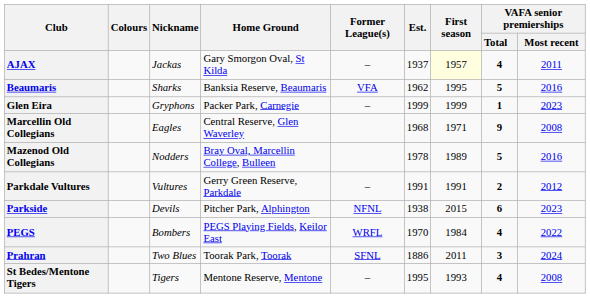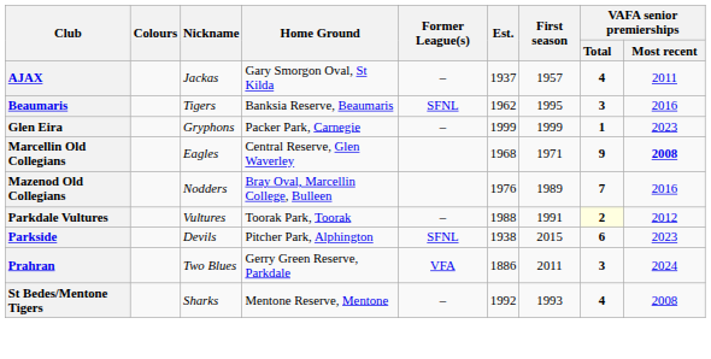AJAX | First season: lightyellow background -> no background
Beaumaris | Nickname: Sharks -> Tigers
Beaumaris | Former League(s): VFA -> SFNL
Beaumaris | VAFA senior premierships / Total: 5 -> 3
Marcellin Old Collegians | VAFA senior premierships / Most recent: normal -> bold
Mazenod Old Collegians | Est.: 1978 -> 1976
Mazenod Old Collegians | VAFA senior premierships / Total: 5 -> 7
Parkdale Vultures | Home Ground: Gerry Green Reserve, Parkdale -> Toorak Park, Toorak
Parkdale Vultures | Est.: 1991 -> 1988
Parkdale Vultures | VAFA senior premierships / Total: no background -> lightyellow background
Parkside | Former League(s): NFNL -> SFNL
- row: PEGS | Bombers | PEGS Playing Fields, Keilor East | WRFL | 1970 | 1984 | 4 | 2022
Prahran | Home Ground: Toorak Park, Toorak -> Gerry Green Reserve, Parkdale
Prahran | Former League(s): SFNL -> VFA
St Bedes/Mentone Tigers | Nickname: Tigers -> Sharks
St Bedes/Mentone Tigers | Est.: 1995 -> 1992
